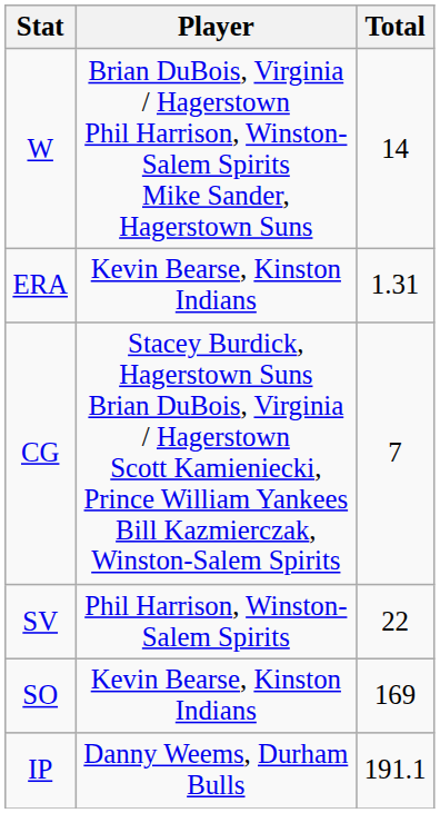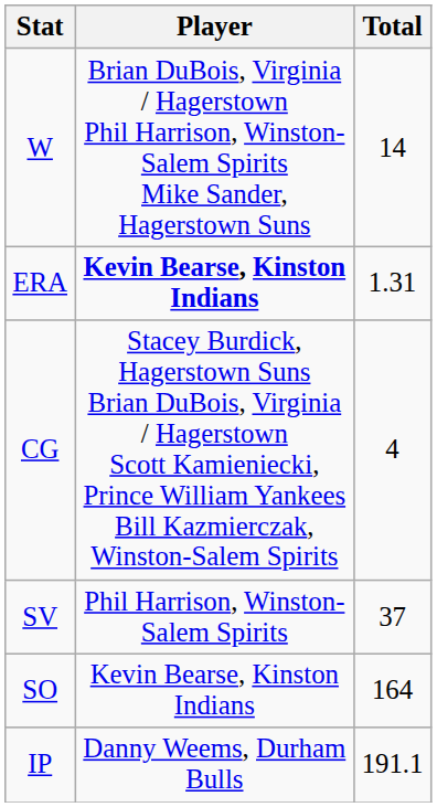ERA | Player: normal -> bold
CG | Total: 7 -> 4
SV | Total: 22 -> 37
SO | Total: 169 -> 164
